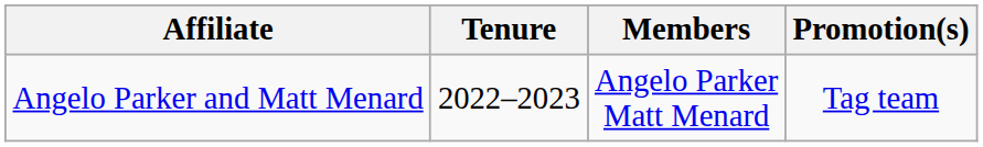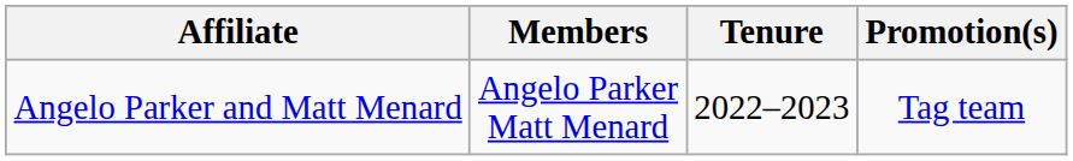columns swapped: Members <-> Tenure
